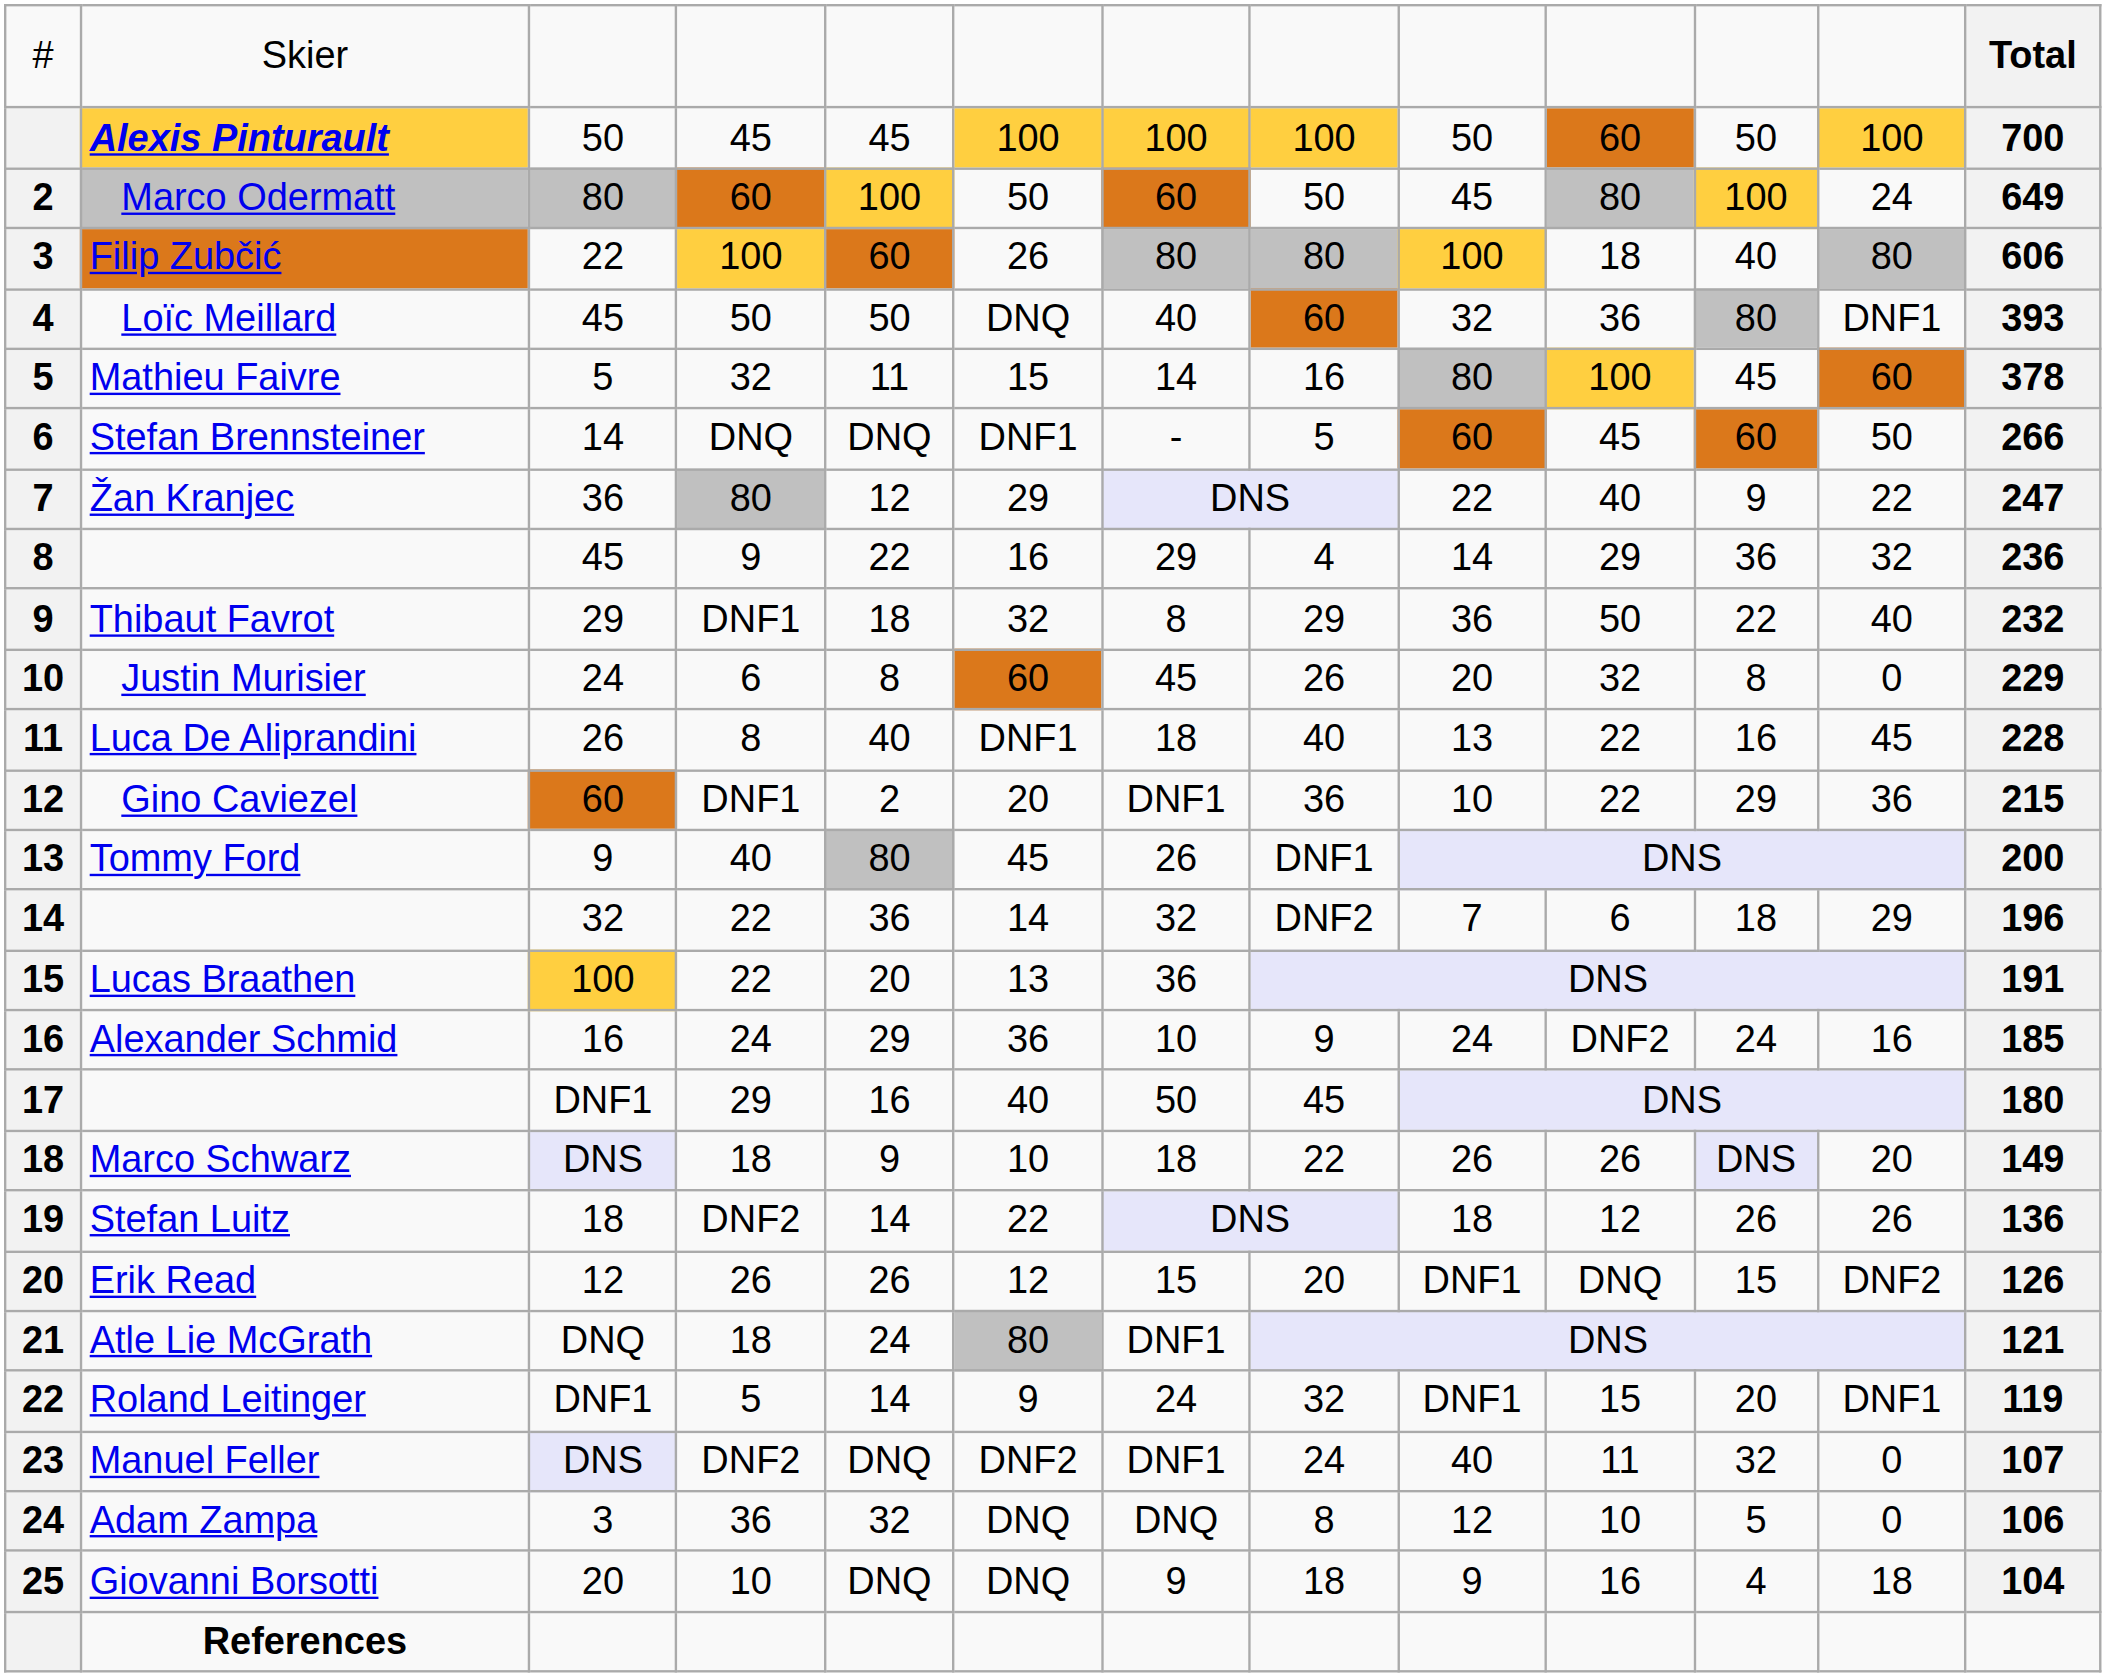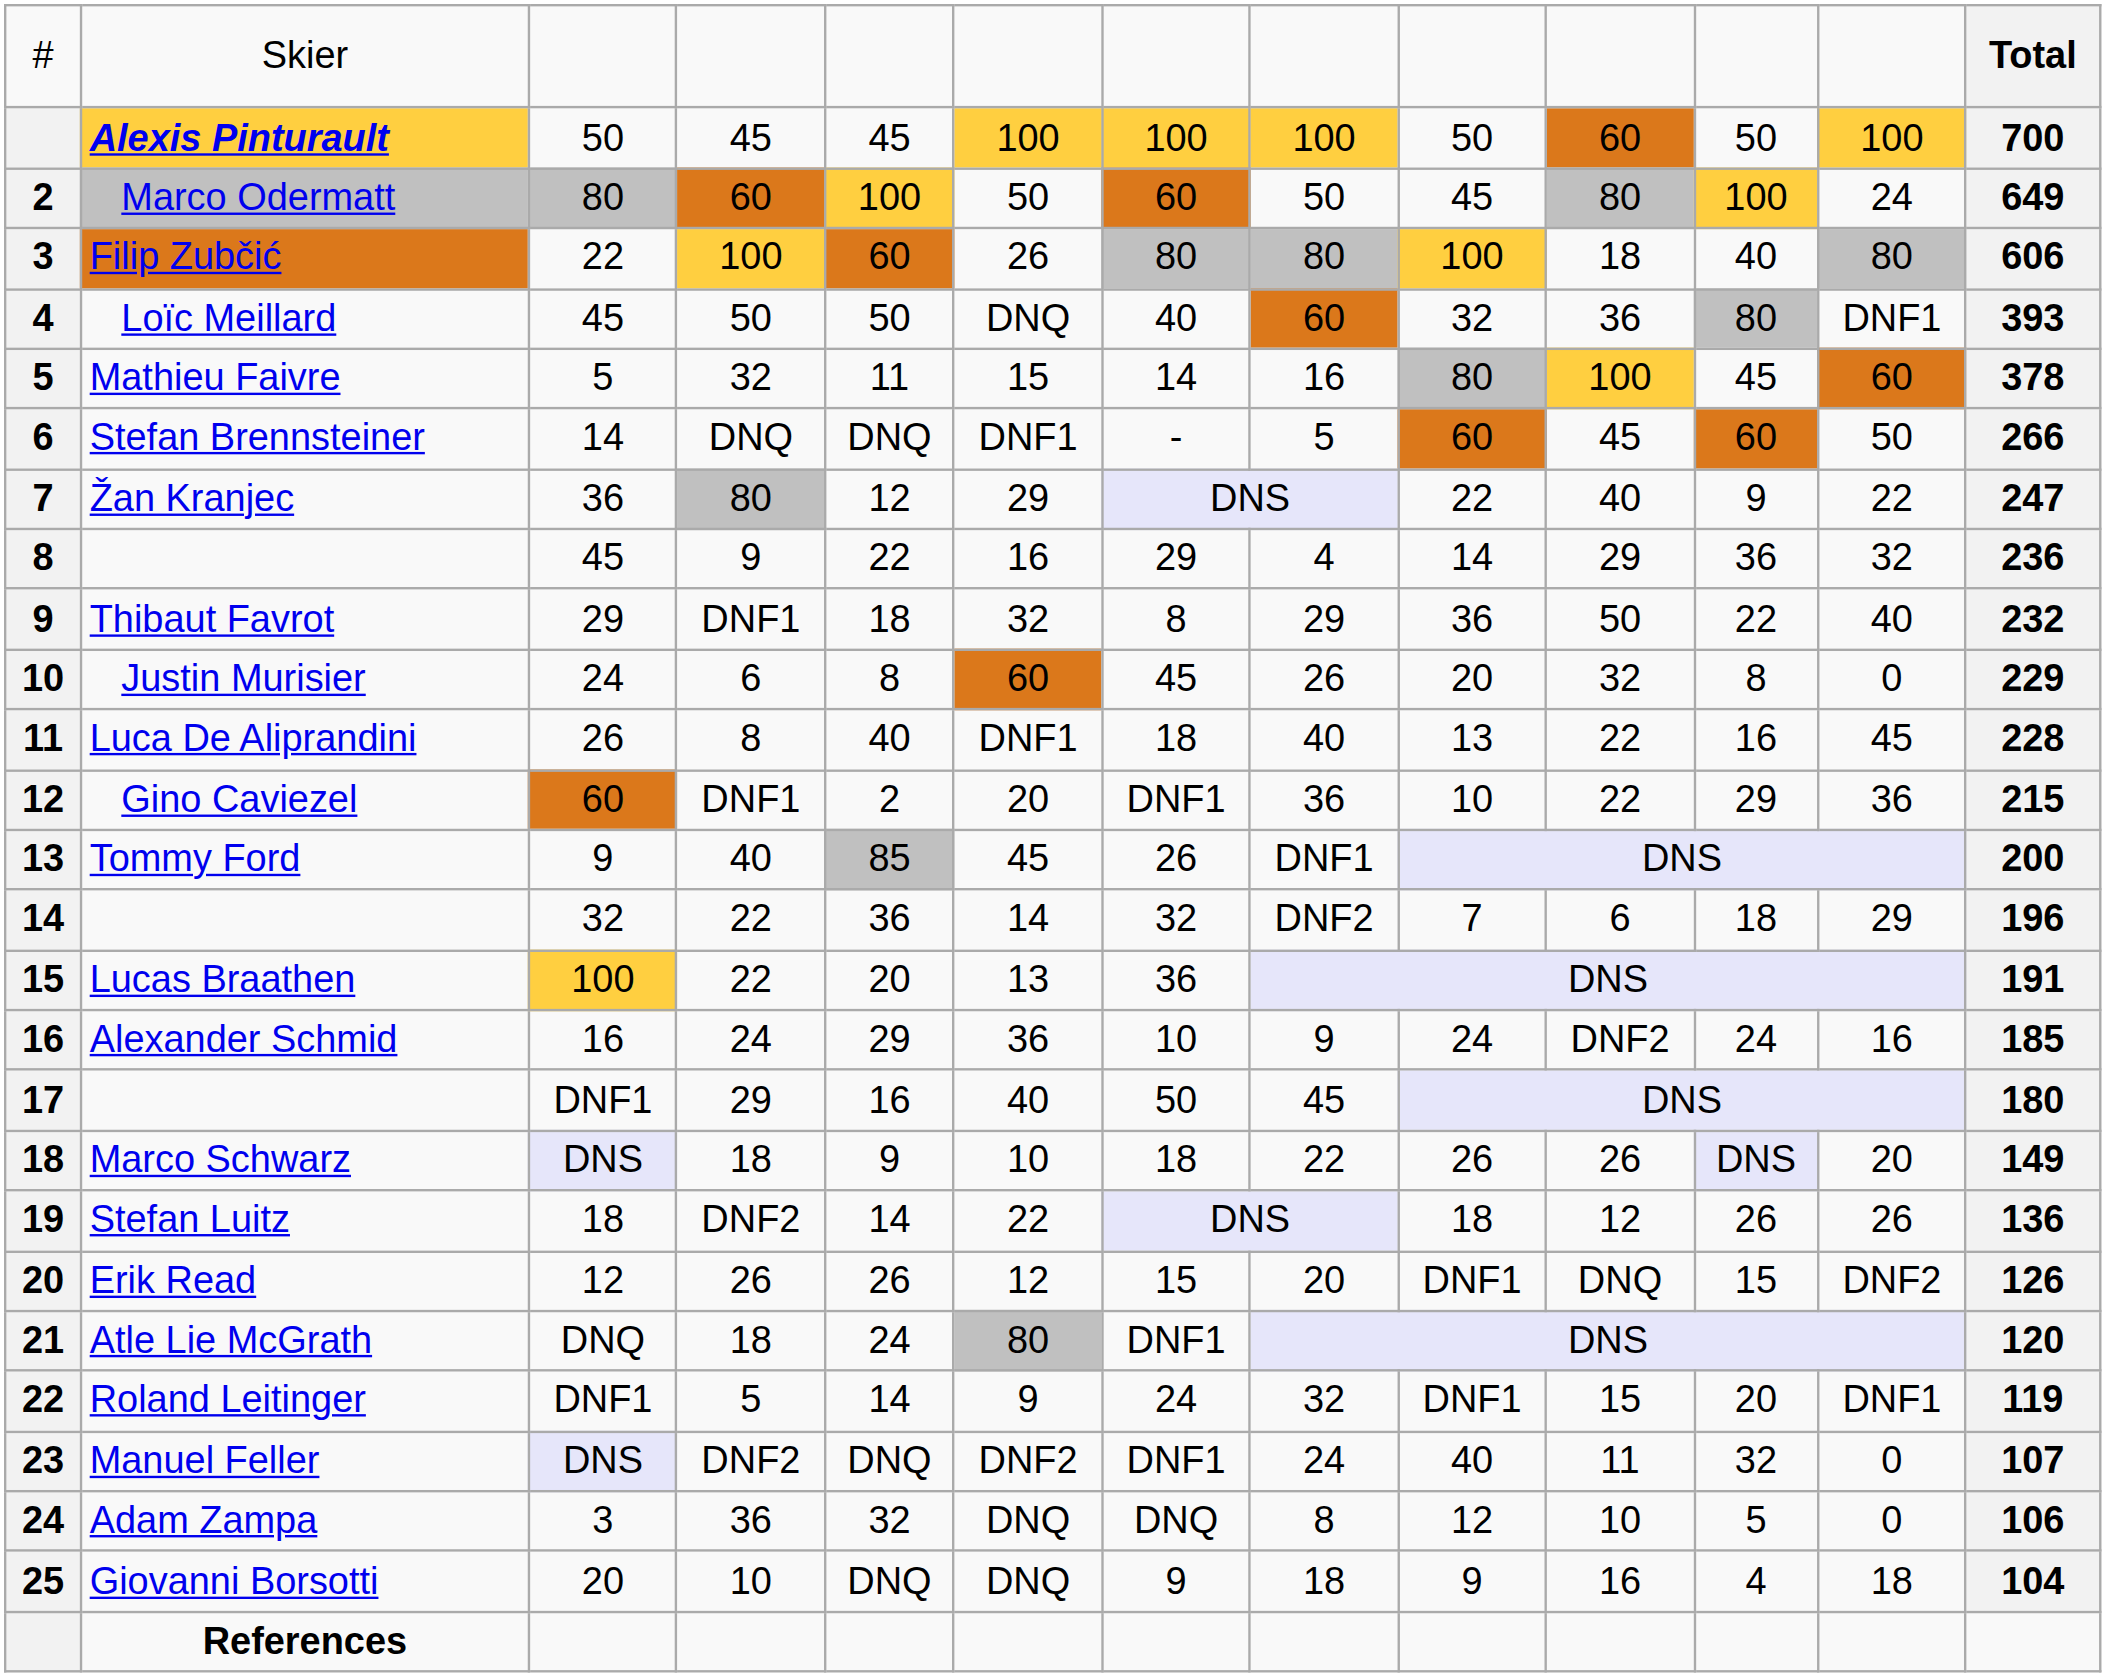Tommy Ford | column 5: 80 -> 85
Atle Lie McGrath | column 13: 121 -> 120
